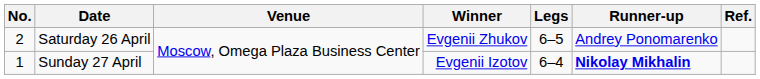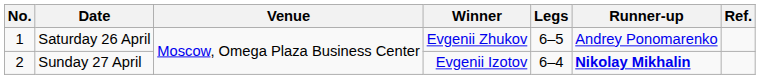Saturday 26 April | No.: 2 -> 1
Sunday 27 April | No.: 1 -> 2
